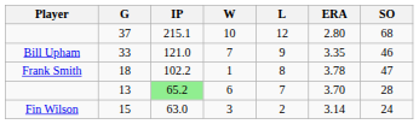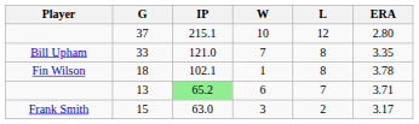- column: SO | 68 | 46 | 47 | 28 | 24
33 | L: 9 -> 8
18 | Player: Frank Smith -> Fin Wilson
18 | IP: 102.2 -> 102.1
13 | ERA: 3.70 -> 3.71
15 | Player: Fin Wilson -> Frank Smith
15 | ERA: 3.14 -> 3.17
